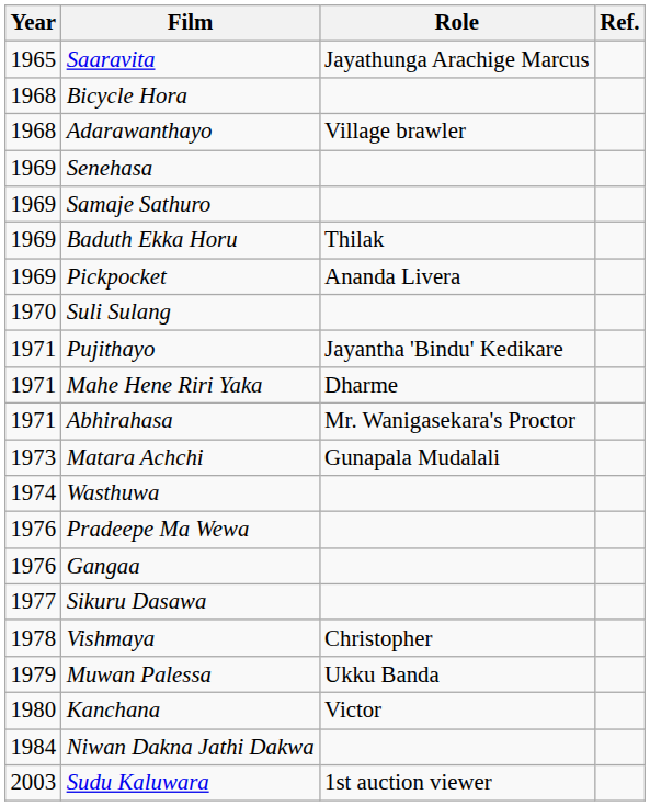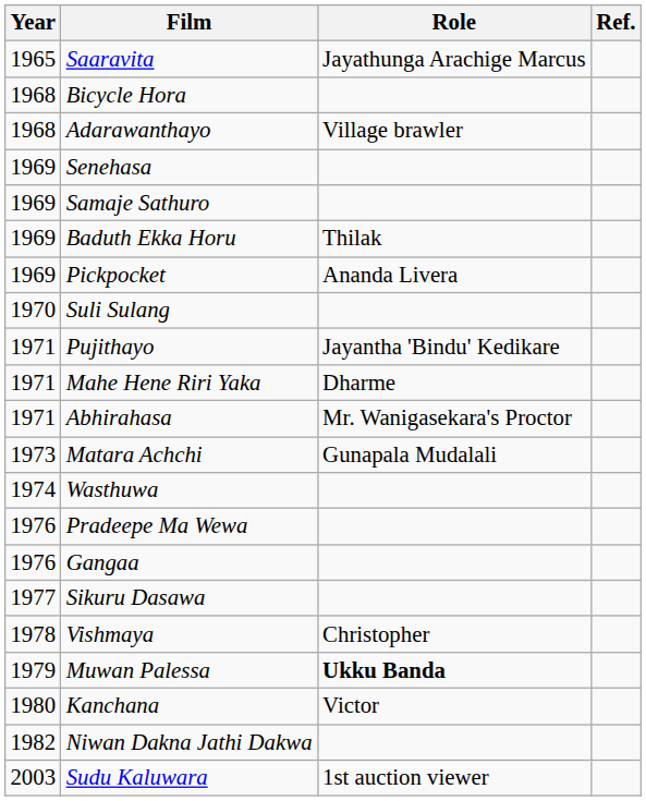Muwan Palessa | Role: normal -> bold
Niwan Dakna Jathi Dakwa | Year: 1984 -> 1982
